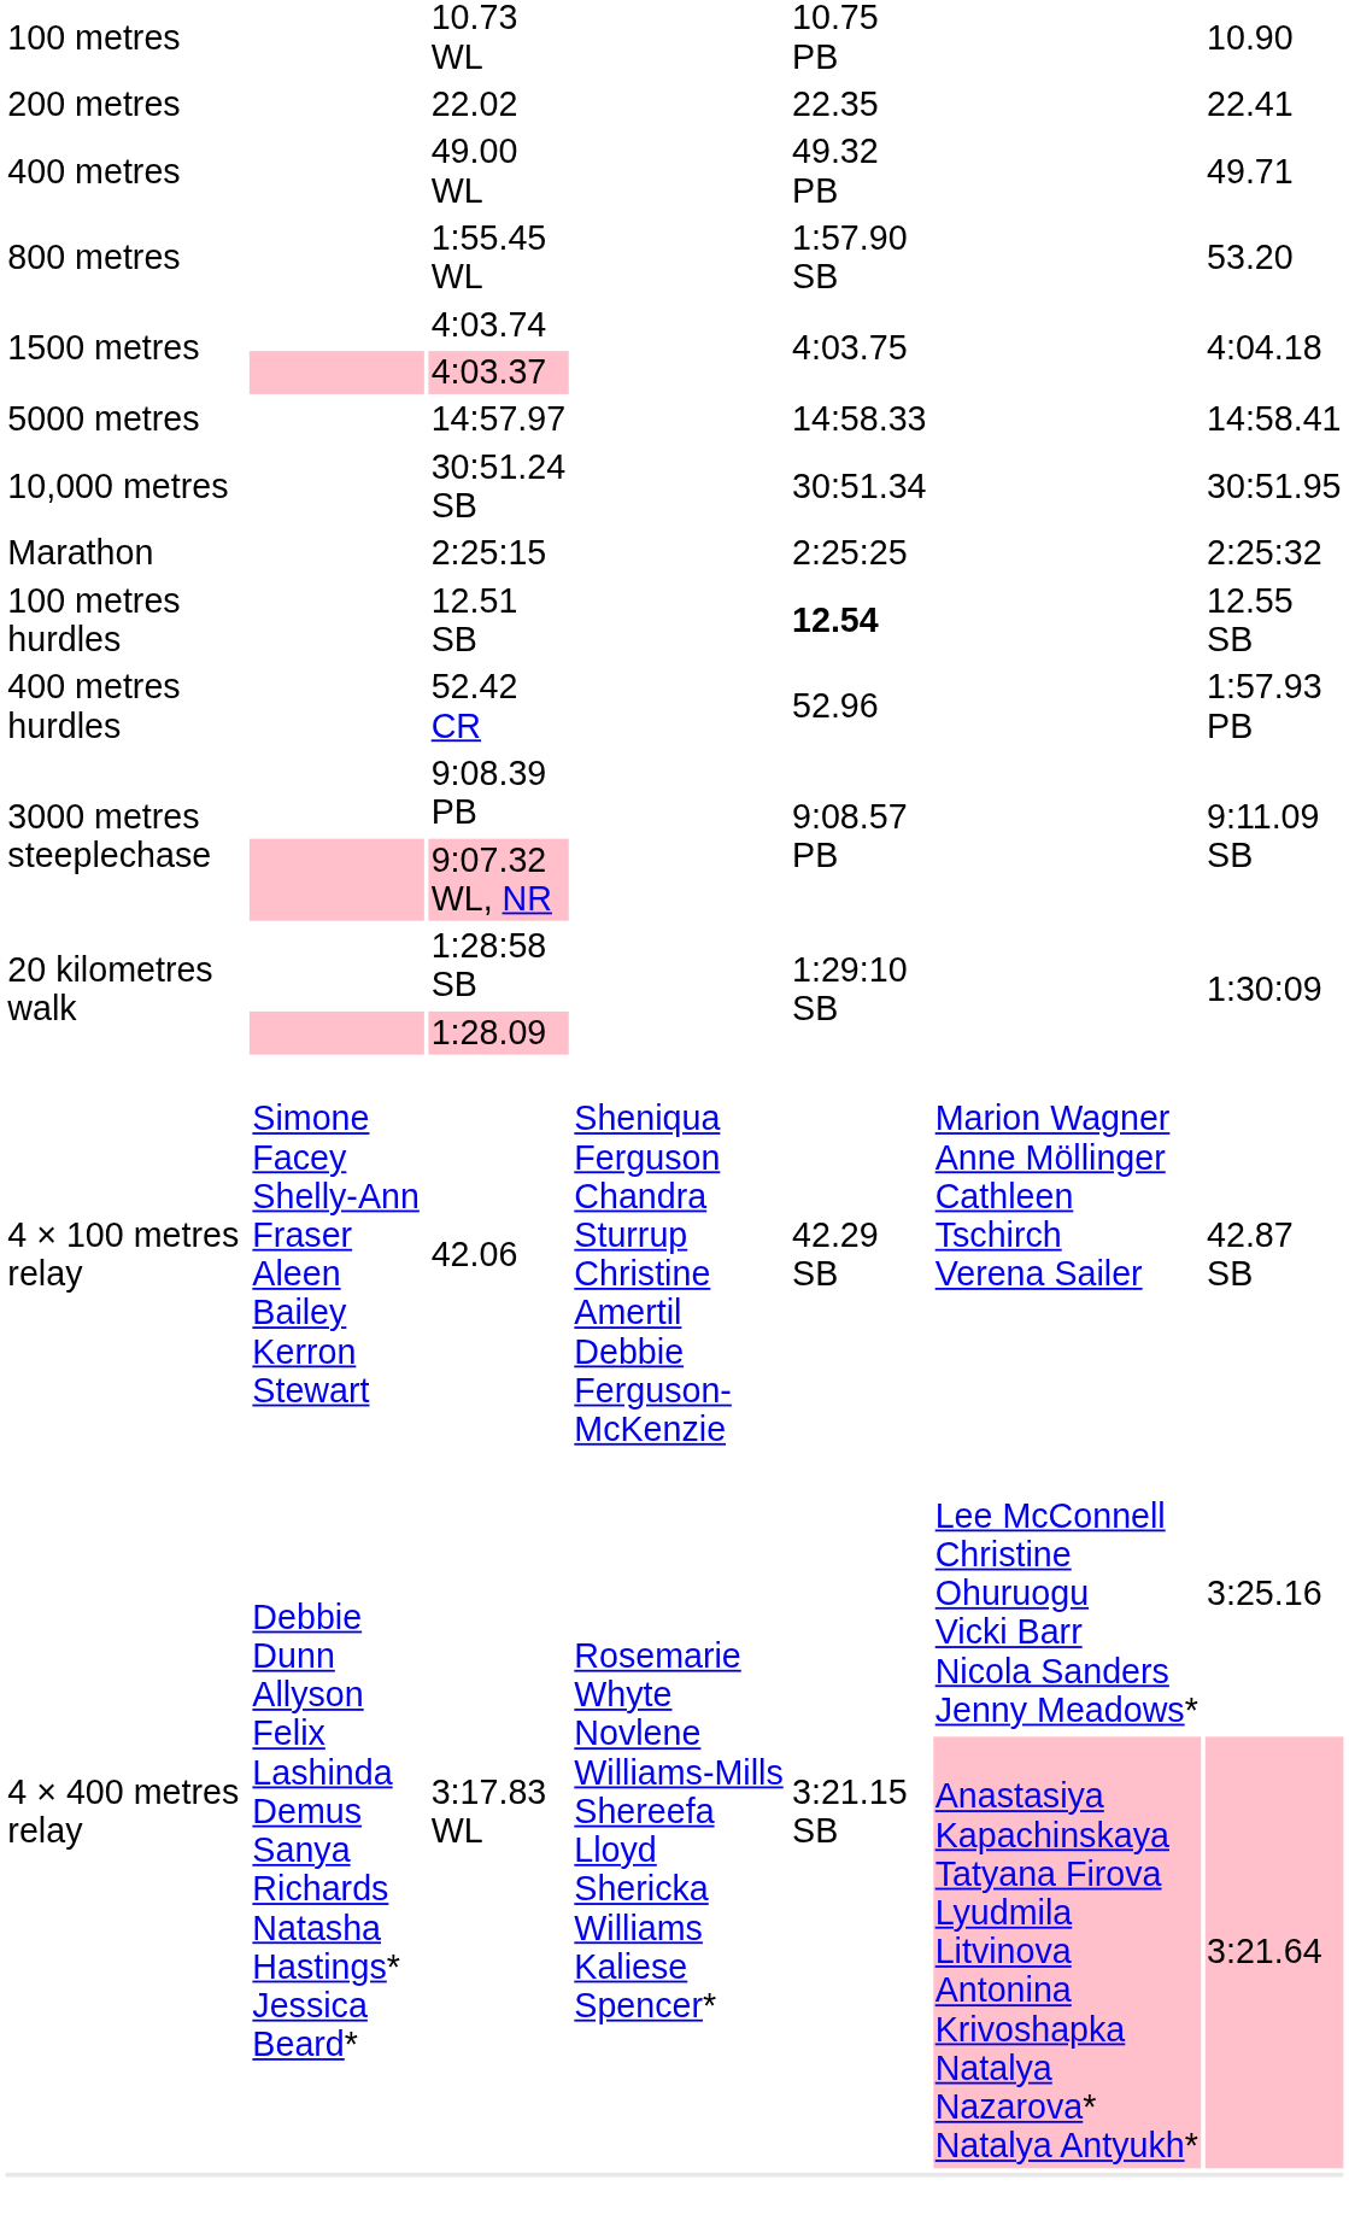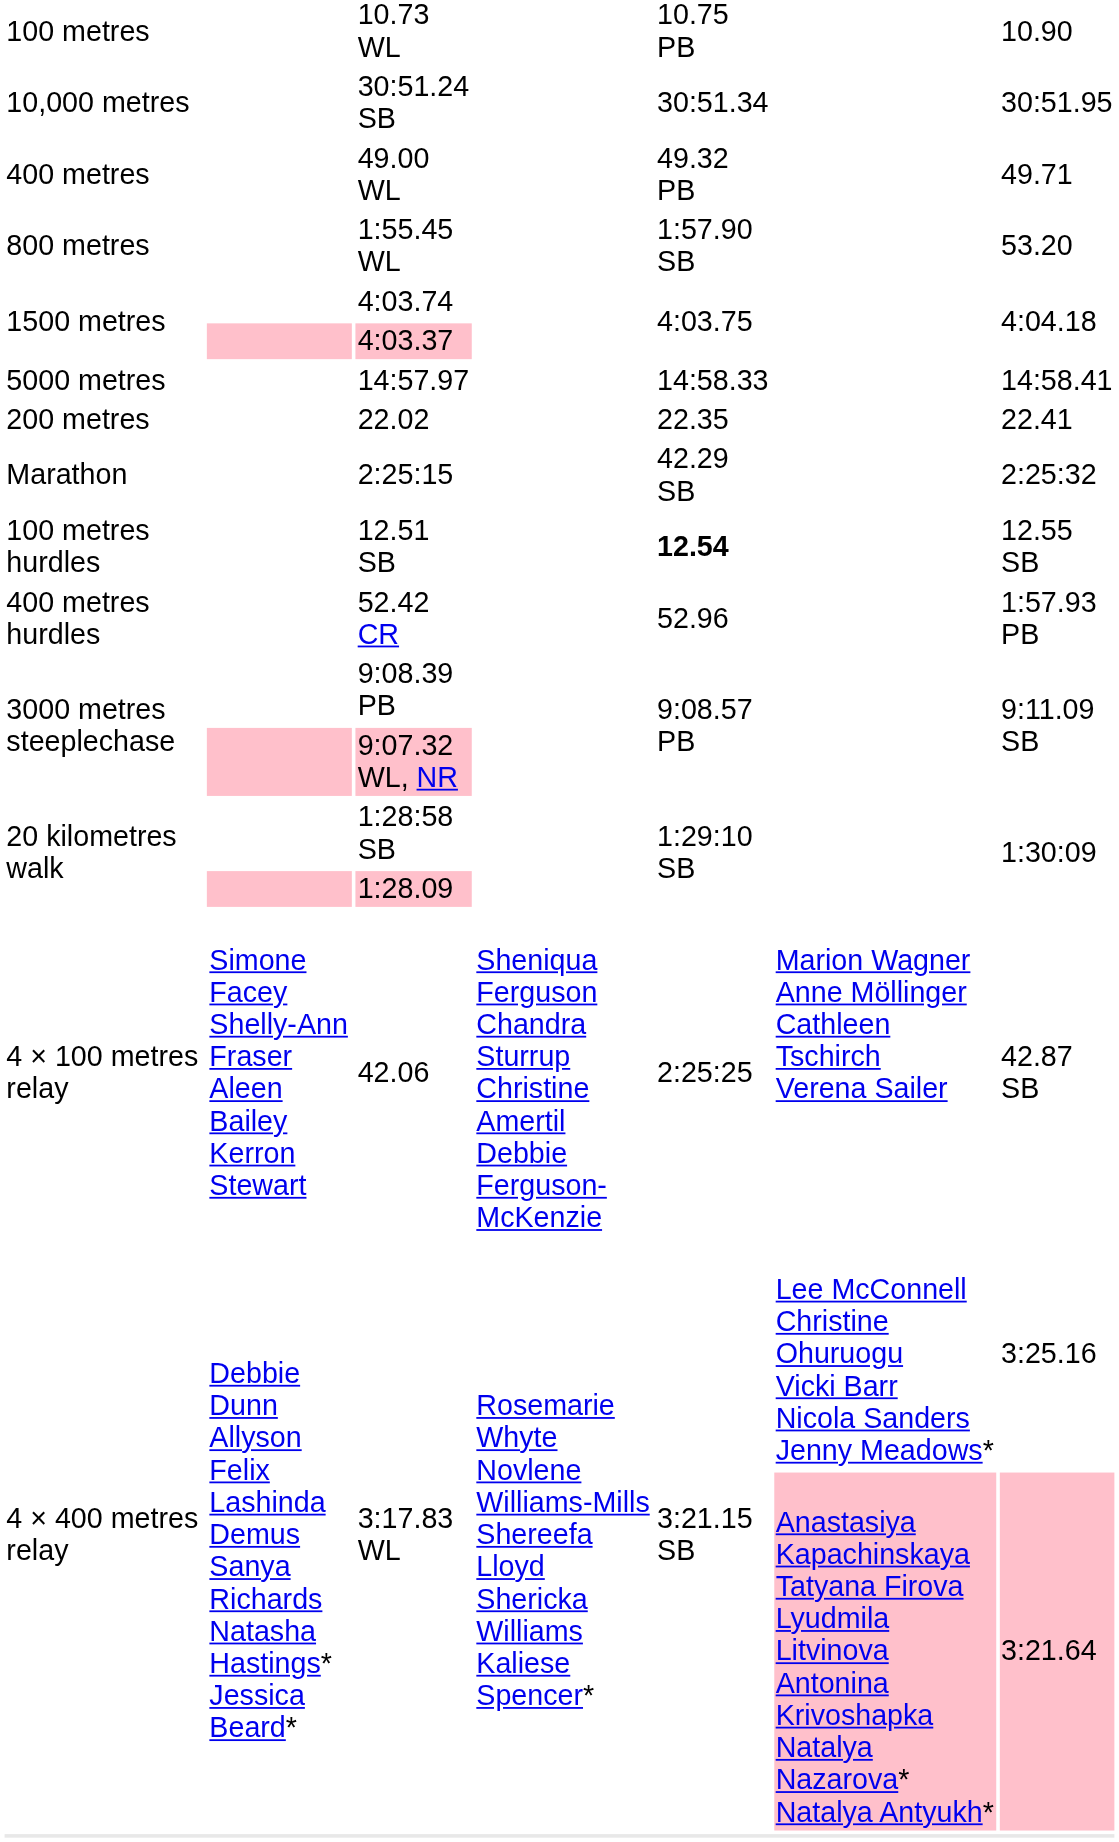rows swapped: 22.02 <-> 30:51.24 SB
2:25:15 | column 5: 2:25:25 -> 42.29 SB
42.06 | column 5: 42.29 SB -> 2:25:25
